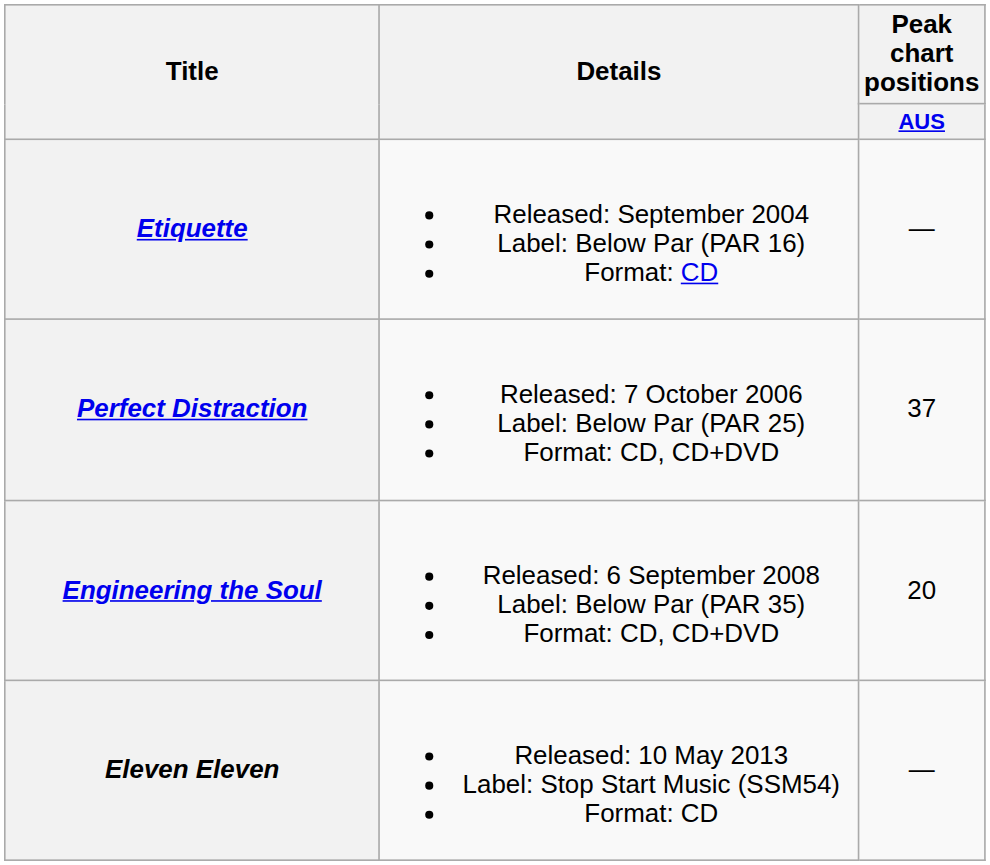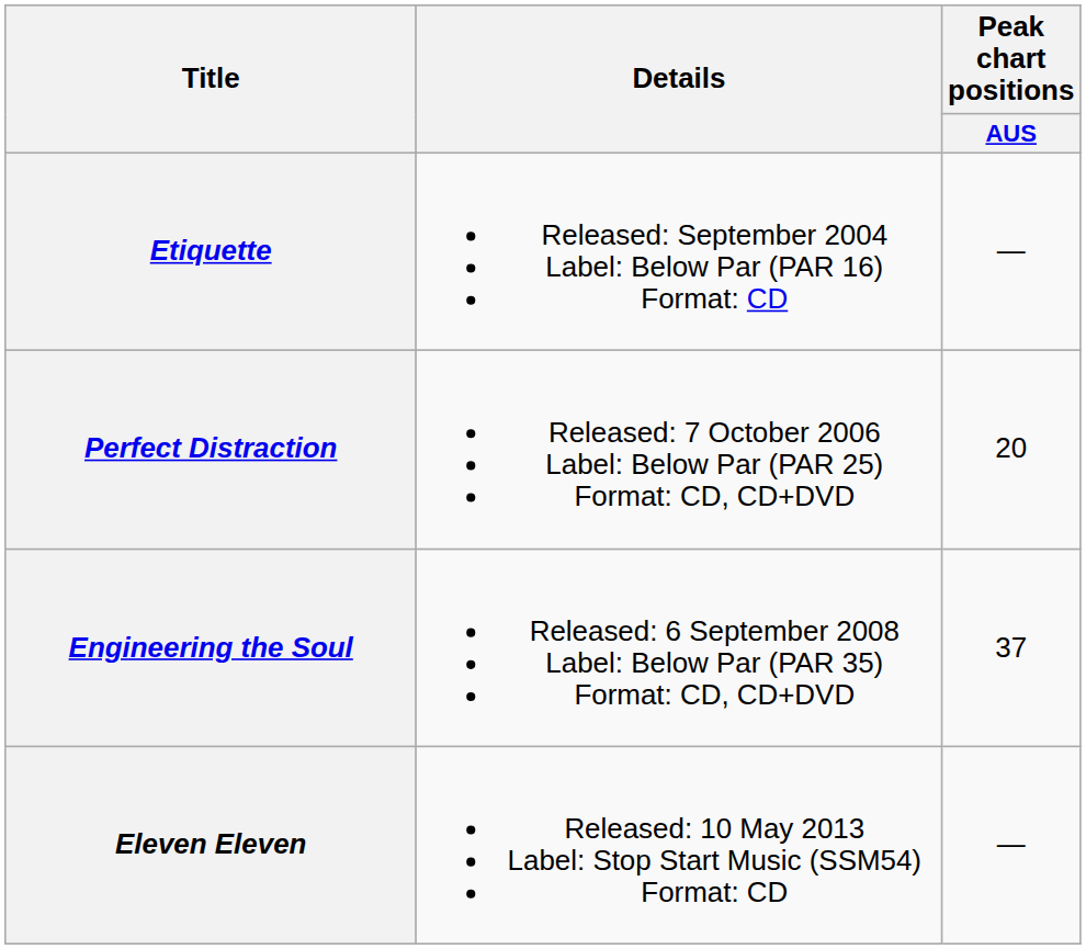Perfect Distraction | Peak chart positions / AUS: 37 -> 20
Engineering the Soul | Peak chart positions / AUS: 20 -> 37
